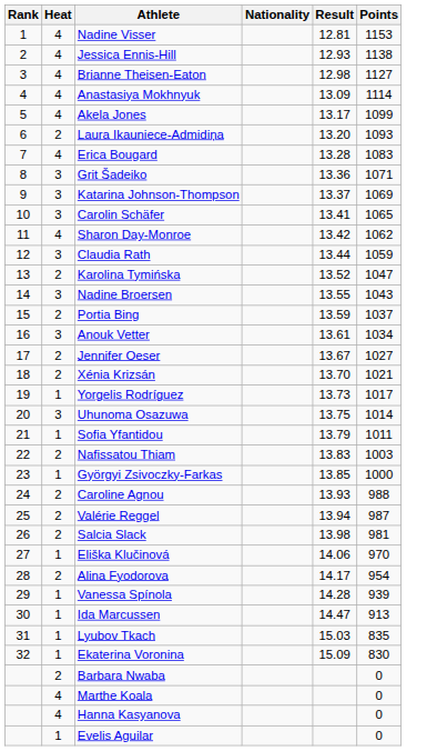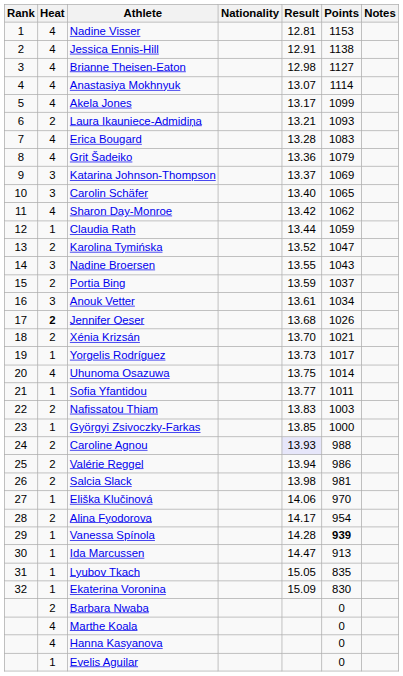+ column: Notes
Jessica Ennis-Hill | Result: 12.93 -> 12.91
Anastasiya Mokhnyuk | Result: 13.09 -> 13.07
Laura Ikauniece-Admidiņa | Result: 13.20 -> 13.21
Grit Šadeiko | Heat: 3 -> 4
Grit Šadeiko | Points: 1071 -> 1079
Carolin Schäfer | Result: 13.41 -> 13.40
Claudia Rath | Heat: 3 -> 1
Jennifer Oeser | Heat: normal -> bold
Jennifer Oeser | Result: 13.67 -> 13.68
Jennifer Oeser | Points: 1027 -> 1026
Uhunoma Osazuwa | Heat: 3 -> 4
Sofia Yfantidou | Result: 13.79 -> 13.77
Caroline Agnou | Result: no background -> lavender background
Valérie Reggel | Points: 987 -> 986
Vanessa Spínola | Points: normal -> bold
Lyubov Tkach | Result: 15.03 -> 15.05
